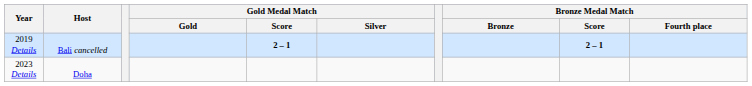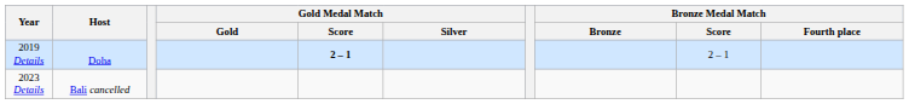2019 Details | Host: Bali cancelled -> Doha
2019 Details | Bronze Medal Match / Score: bold -> normal
2023 Details | Host: Doha -> Bali cancelled
